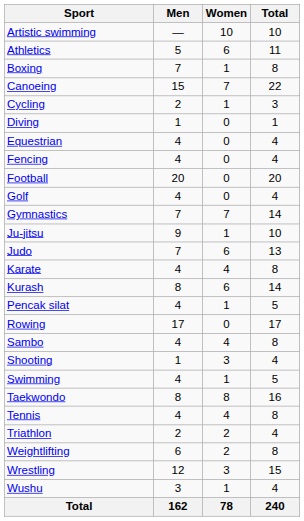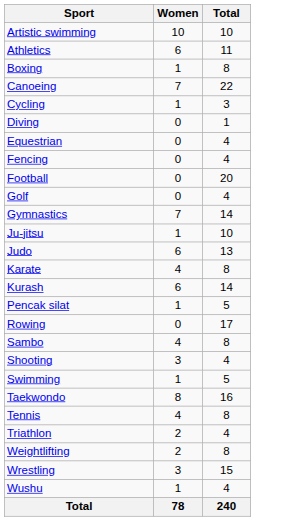- column: Men | — | 5 | 7 | 15 | 2 | 1 | 4 | 4 | 20 | 4 | 7 | 9 | 7 | 4 | 8 | 4 | 17 | 4 | 1 | 4 | 8 | 4 | 2 | 6 | 12 | 3 | 162
